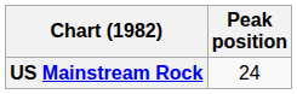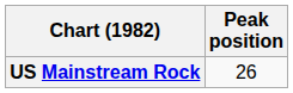US Mainstream Rock | Peak position: 24 -> 26
